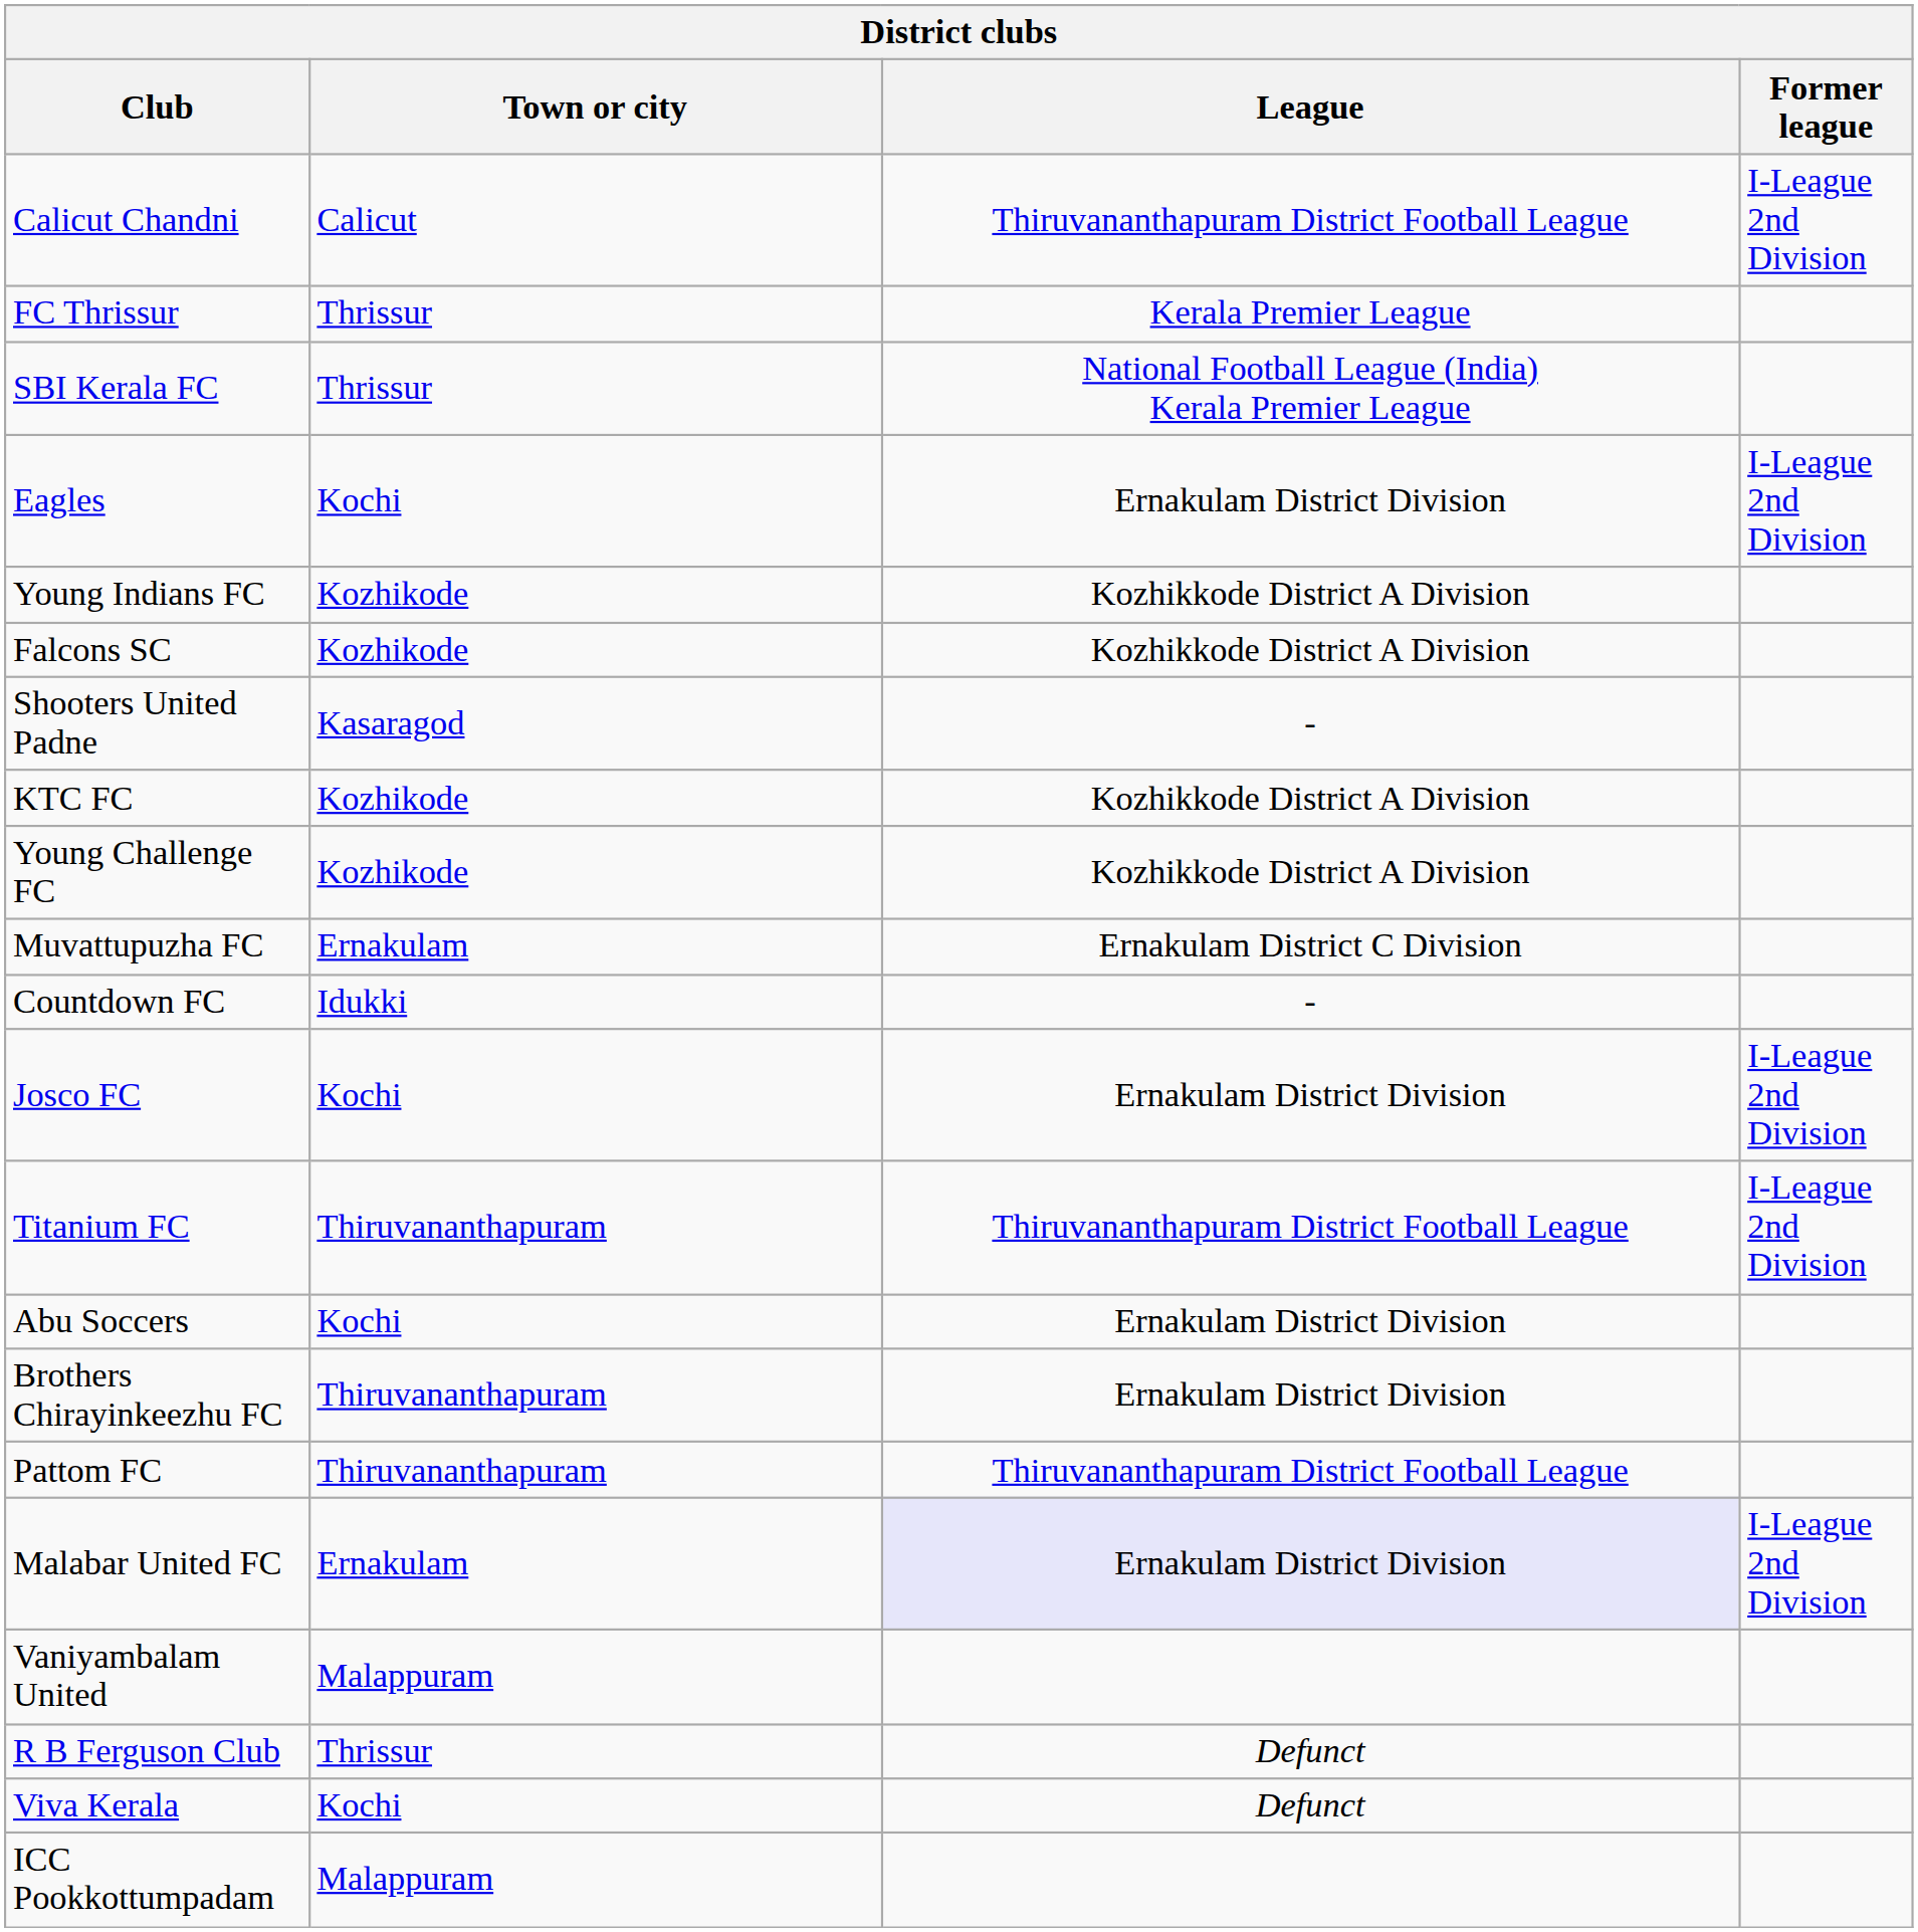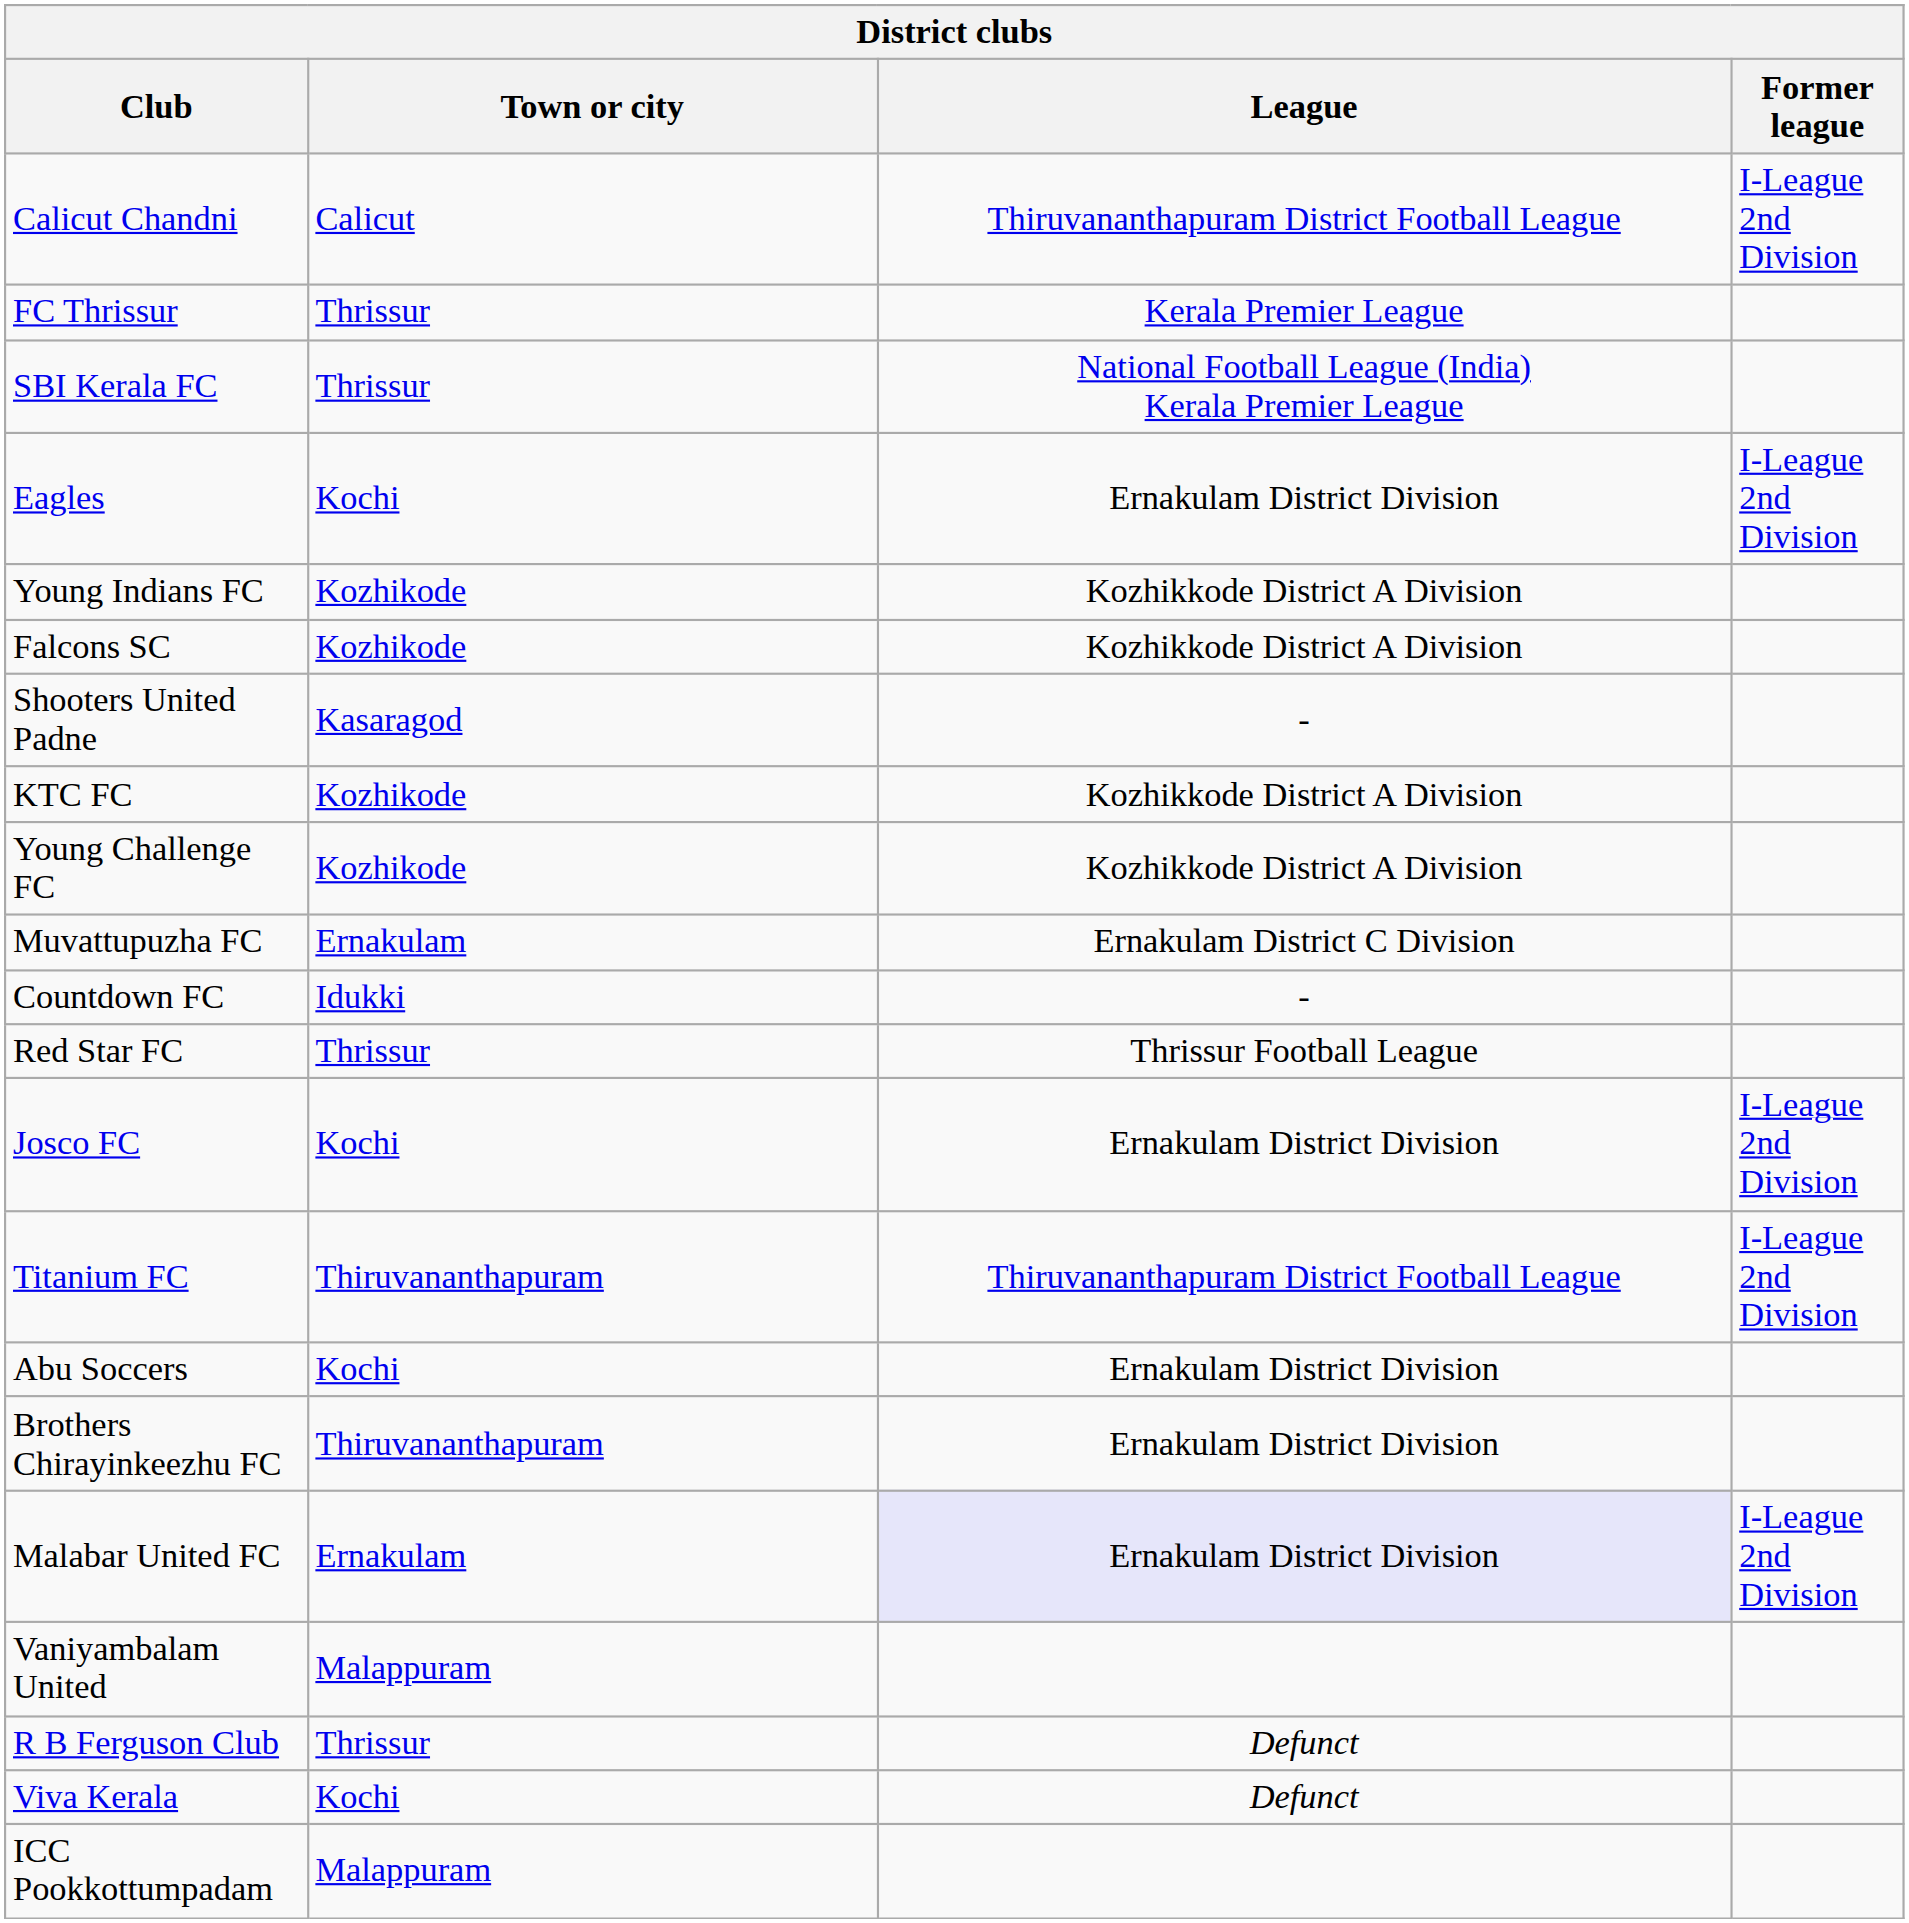+ row: Red Star FC | Thrissur | Thrissur Football League
- row: Pattom FC | Thiruvananthapuram | Thiruvananthapuram District Football League
